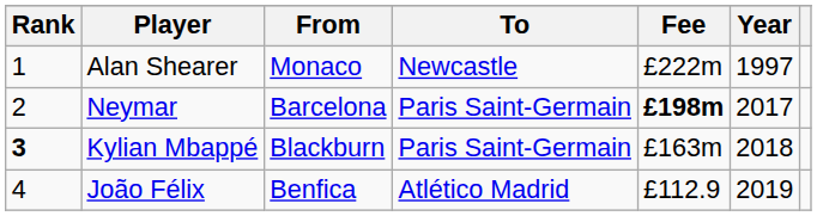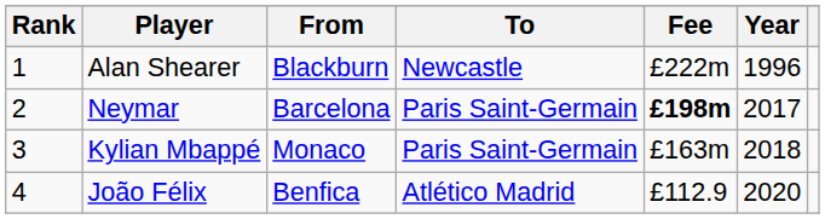Alan Shearer | From: Monaco -> Blackburn
Alan Shearer | Year: 1997 -> 1996
Kylian Mbappé | Rank: bold -> normal
Kylian Mbappé | From: Blackburn -> Monaco
João Félix | Year: 2019 -> 2020
